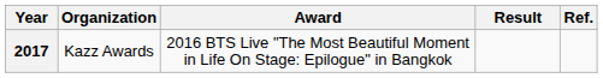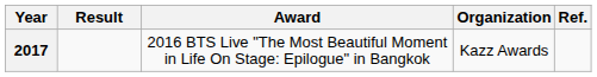columns swapped: Organization <-> Result
